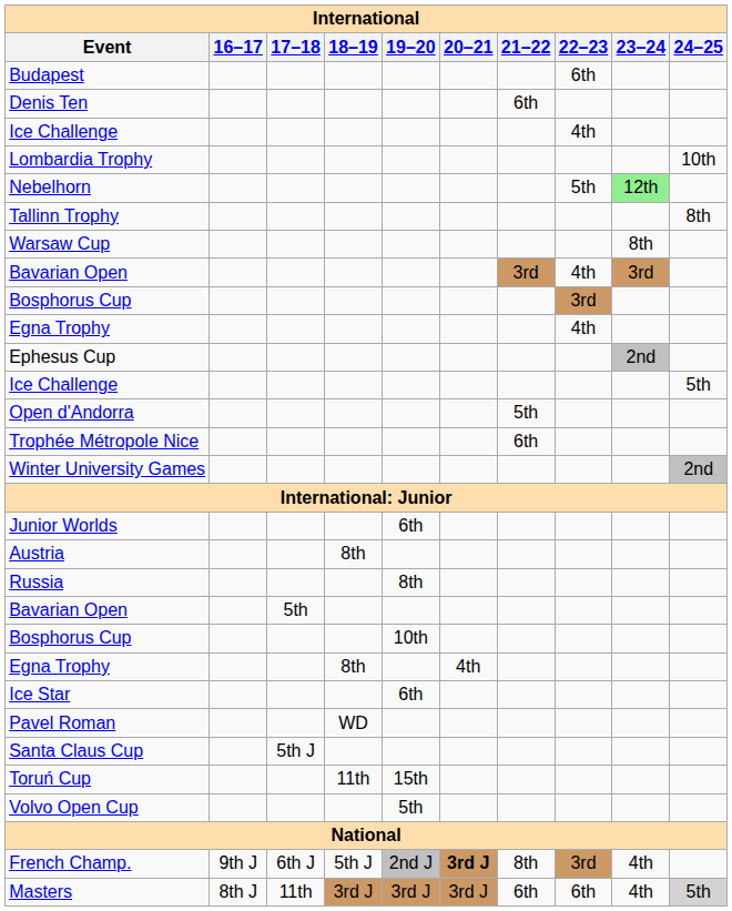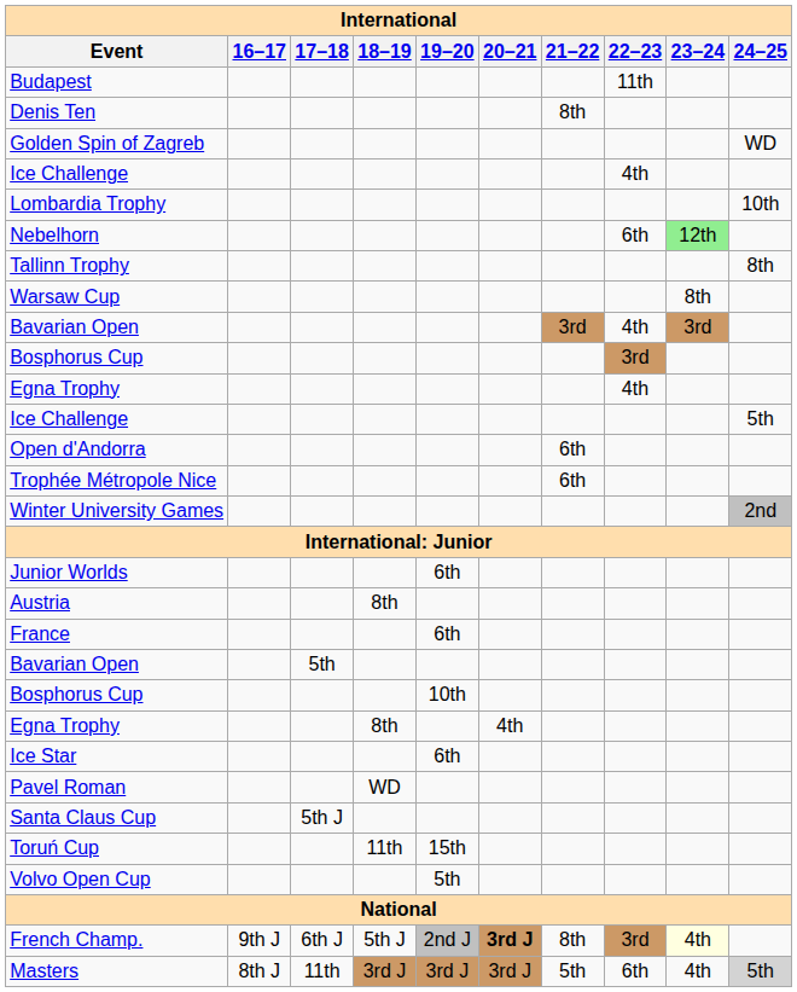Budapest | 22–23: 6th -> 11th
Denis Ten | 21–22: 6th -> 8th
+ row: Golden Spin of Zagreb | WD
Nebelhorn | 22–23: 5th -> 6th
- row: Ephesus Cup | 2nd
Open d'Andorra | 21–22: 5th -> 6th
+ row: France | 6th
- row: Russia | 8th
French Champ. | 23–24: no background -> lightyellow background
Masters | 21–22: 6th -> 5th
